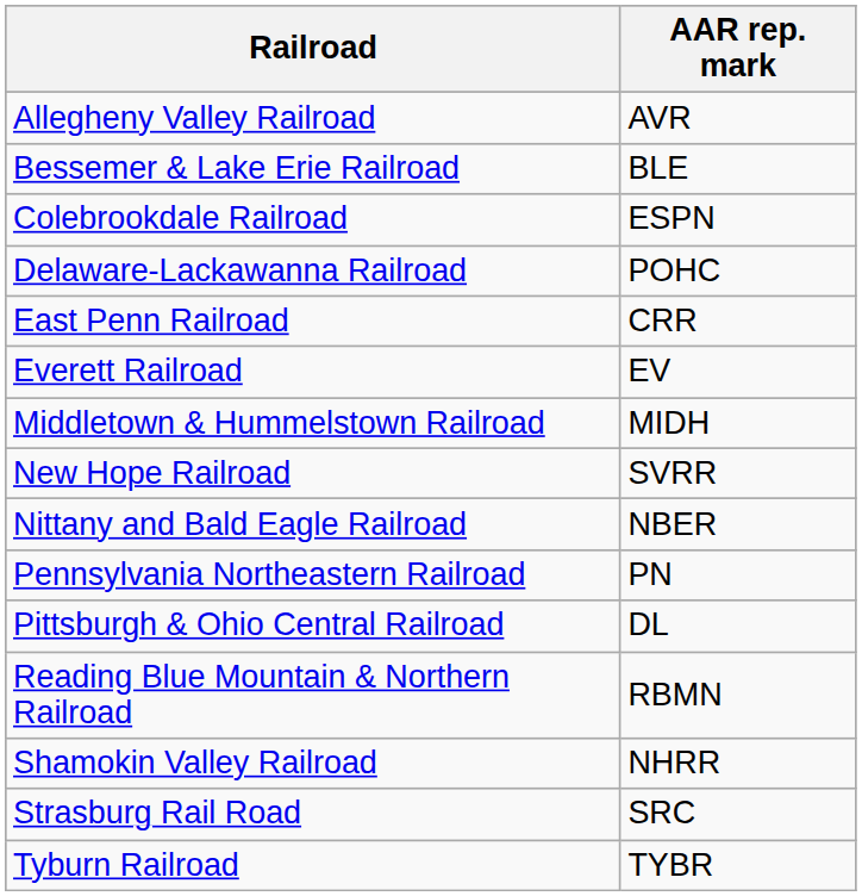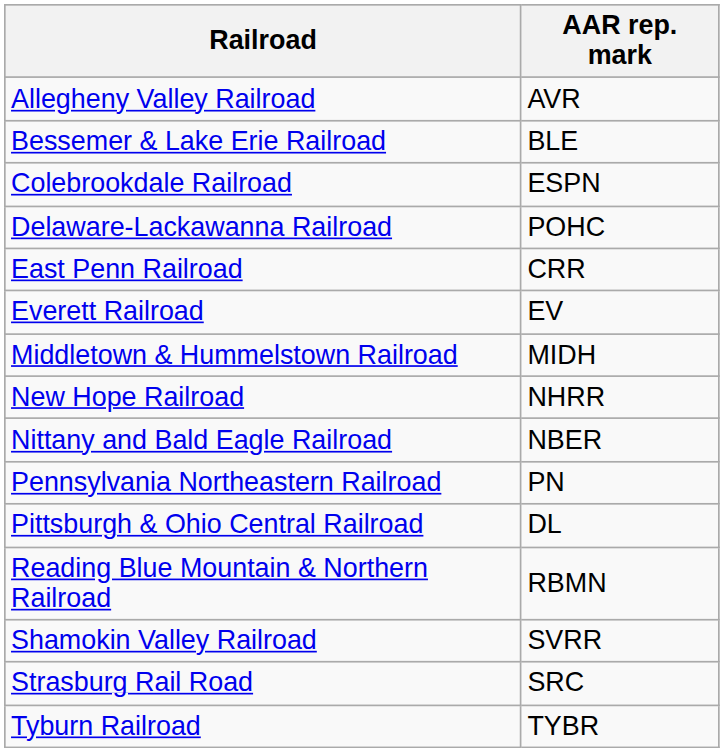New Hope Railroad | AAR rep. mark: SVRR -> NHRR
Shamokin Valley Railroad | AAR rep. mark: NHRR -> SVRR
